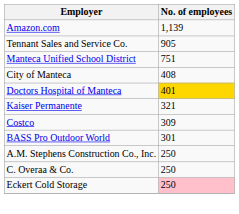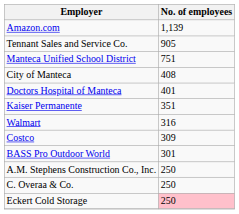Doctors Hospital of Manteca | No. of employees: gold background -> no background
Kaiser Permanente | No. of employees: 321 -> 351
+ row: Walmart | 316
